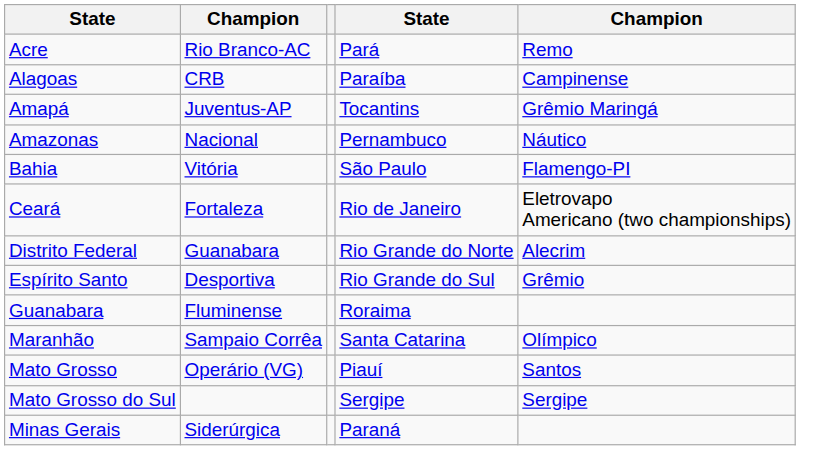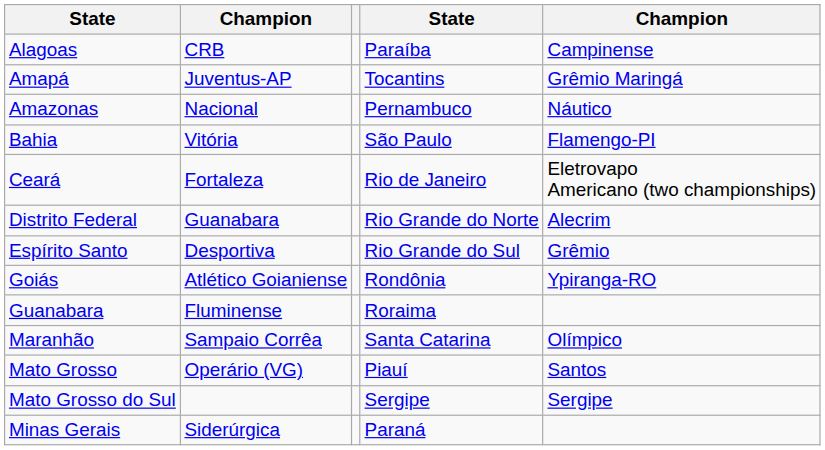- row: Acre | Rio Branco-AC | Pará | Remo
+ row: Goiás | Atlético Goianiense | Rondônia | Ypiranga-RO
